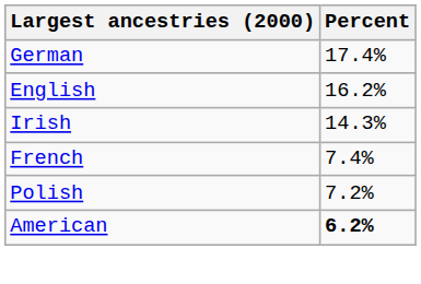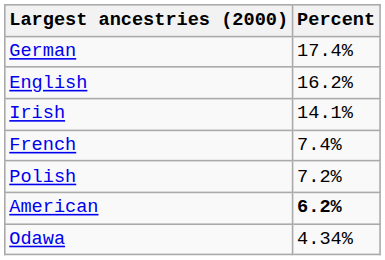Irish | Percent: 14.3% -> 14.1%
+ row: Odawa | 4.34%
